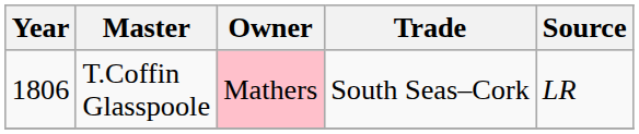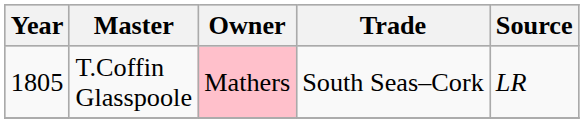T.Coffin Glasspoole | Year: 1806 -> 1805
